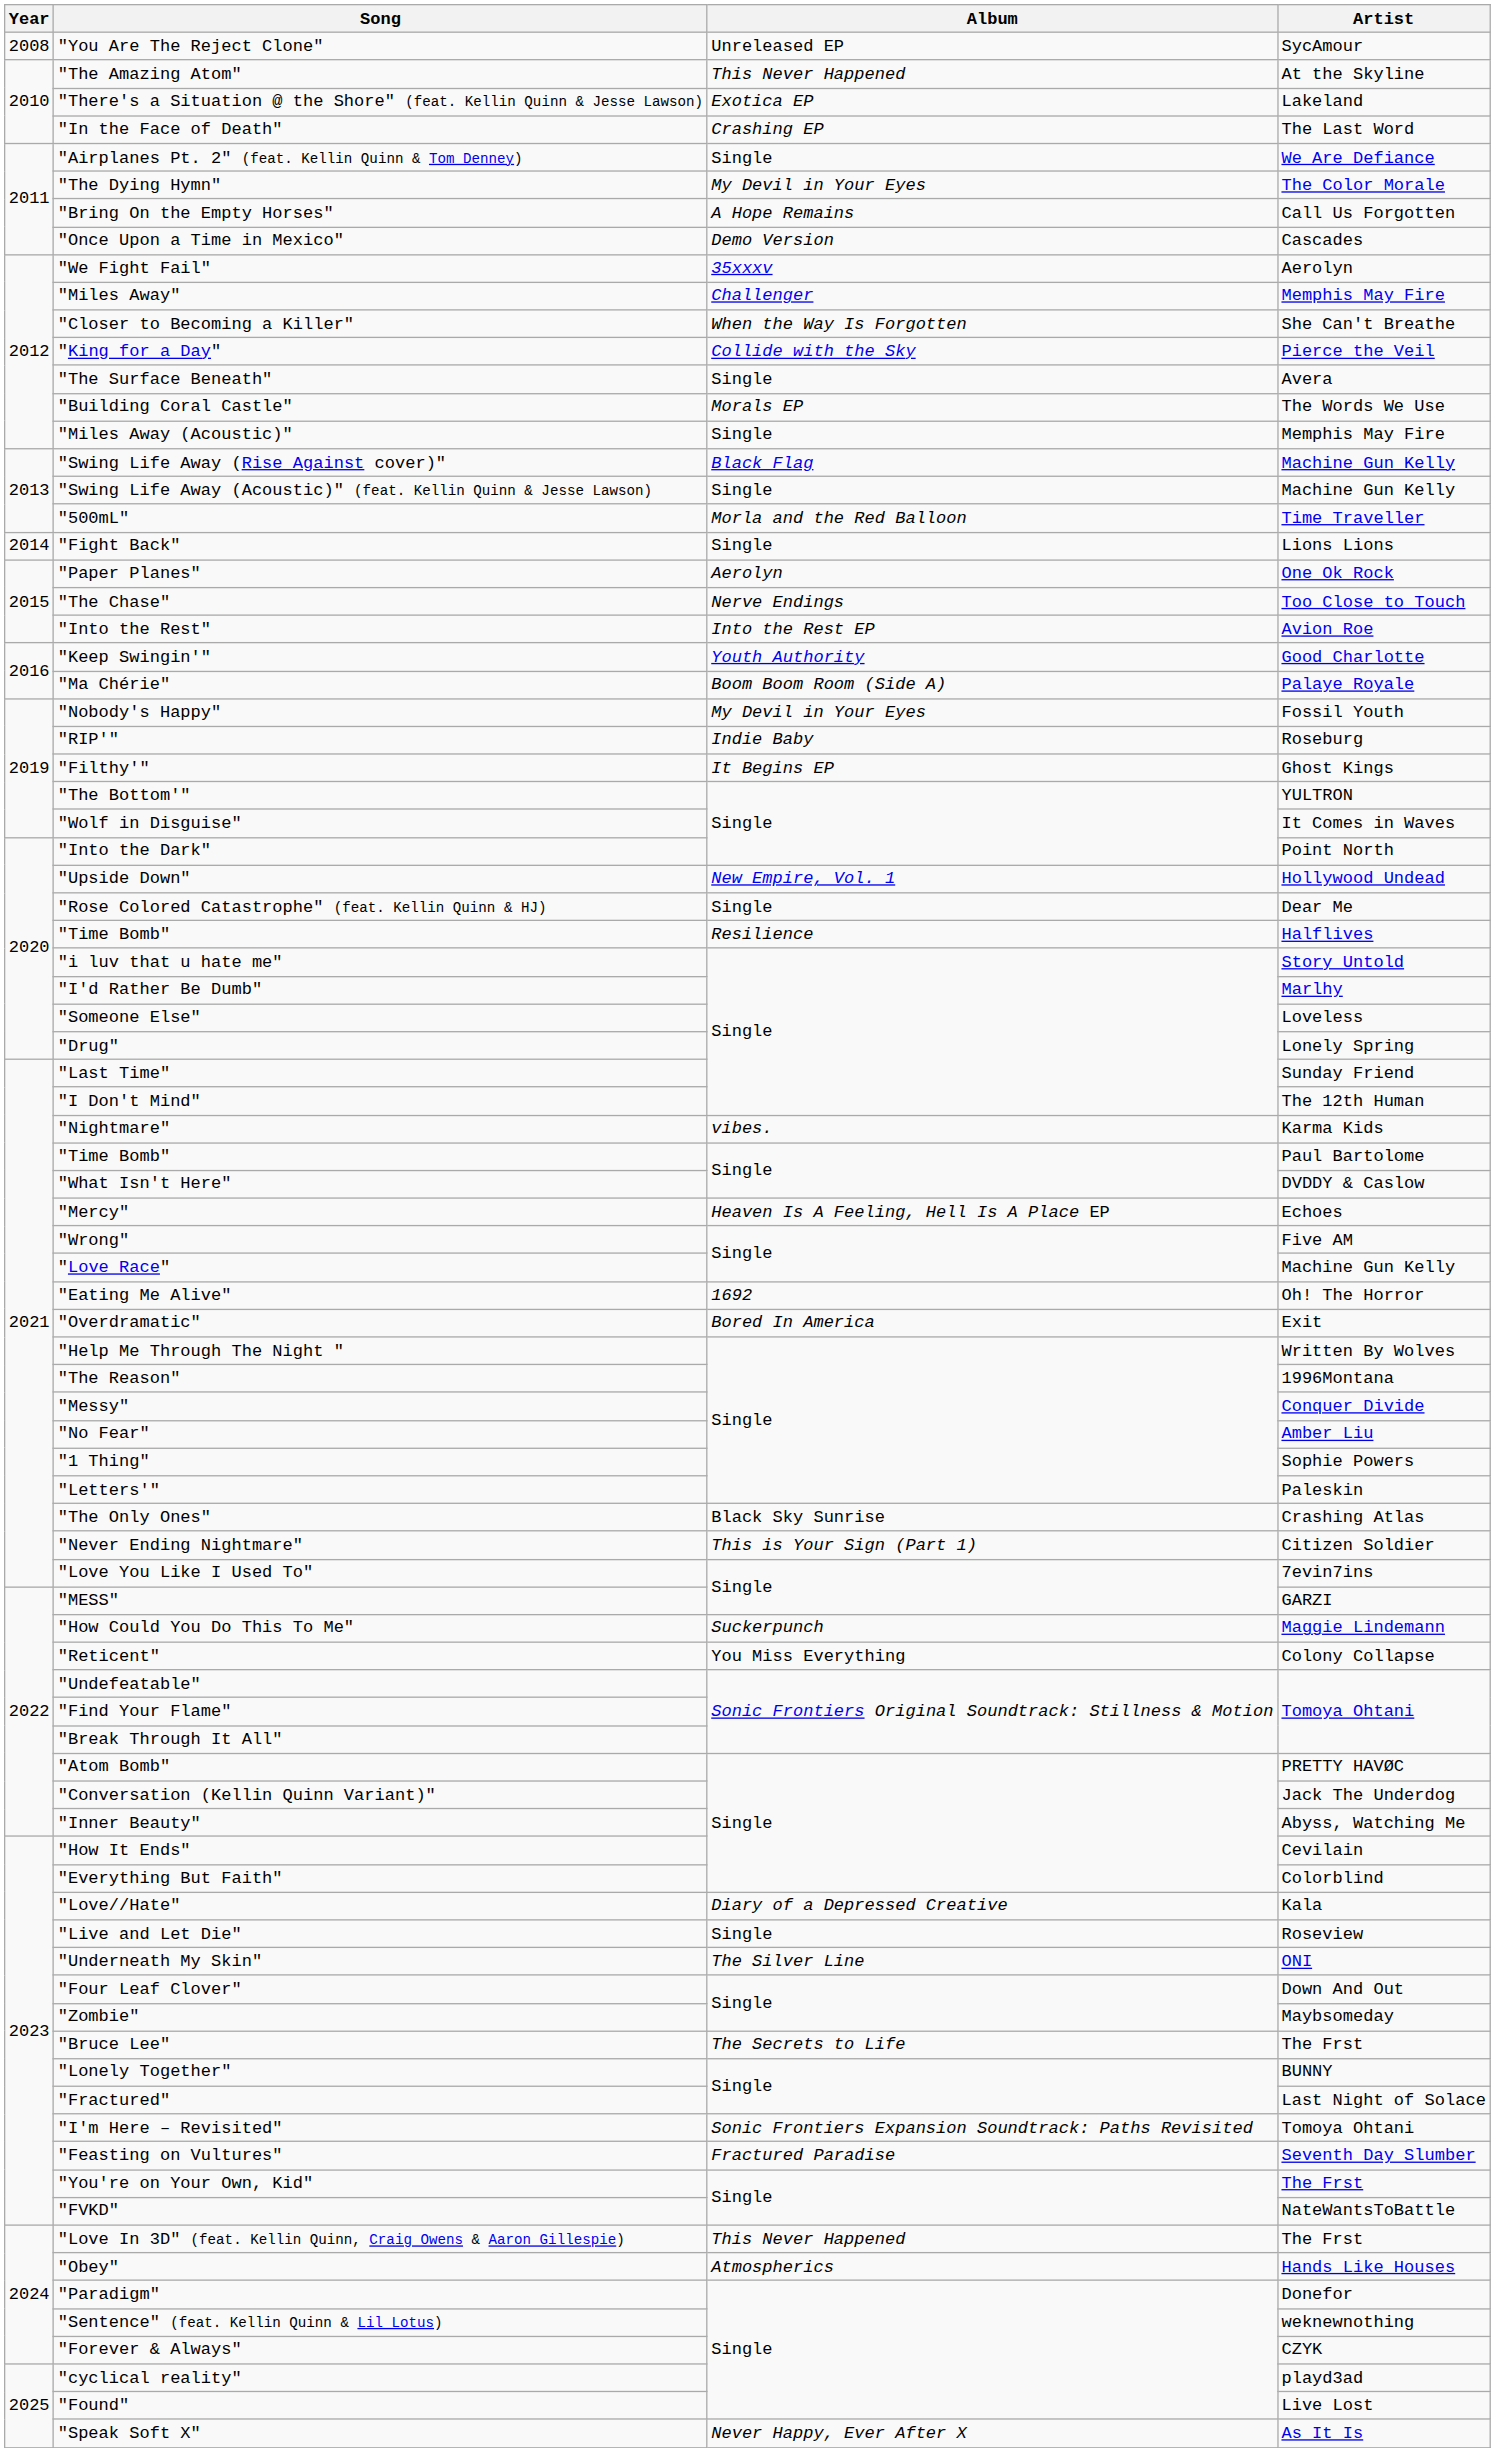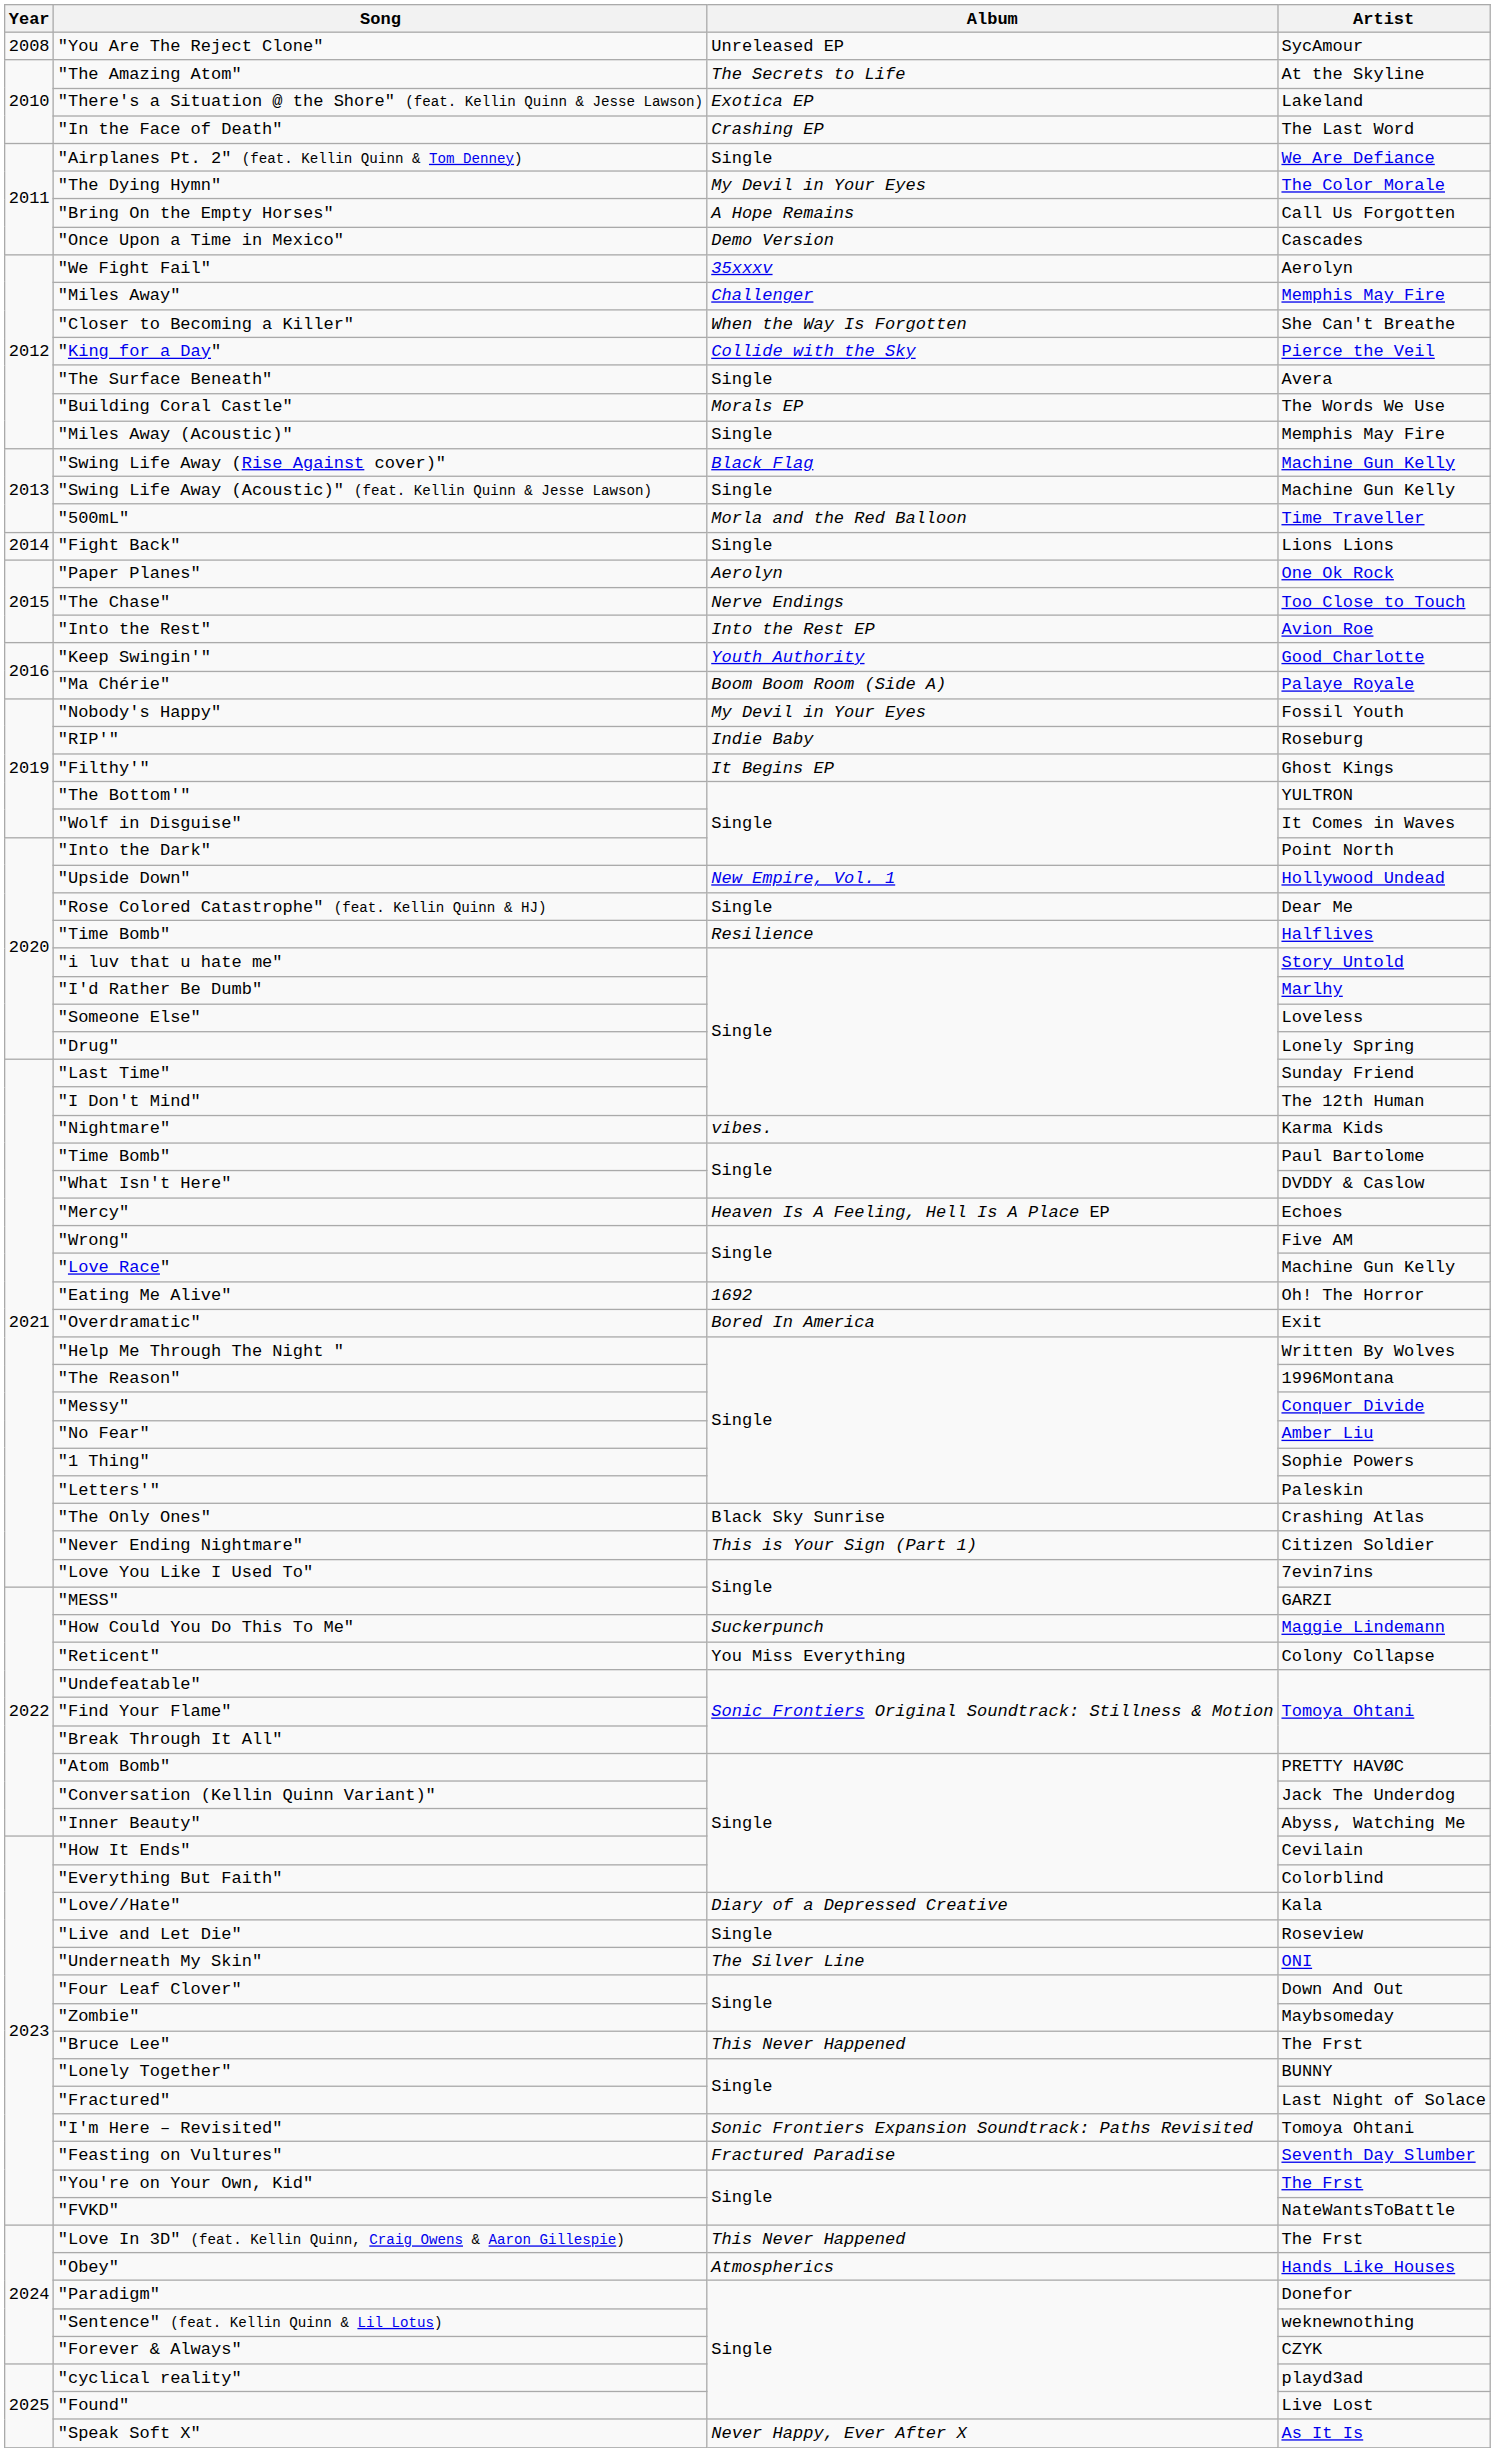"The Amazing Atom" | Album: This Never Happened -> The Secrets to Life
"Bruce Lee" | Album: The Secrets to Life -> This Never Happened
